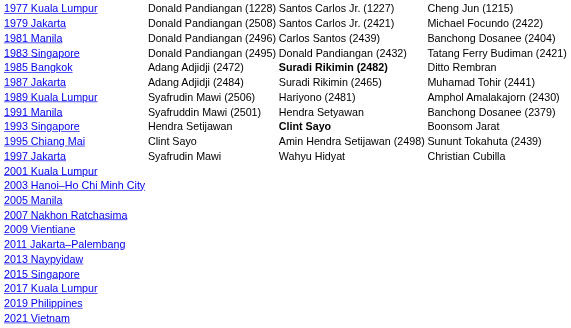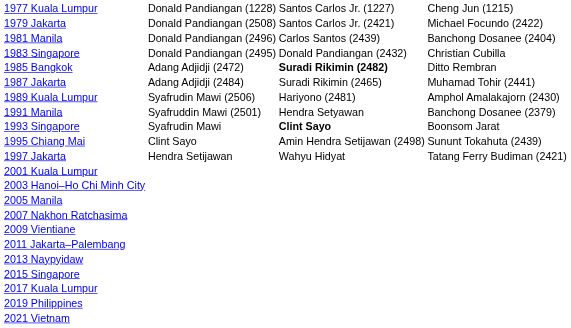1983 Singapore | column 4: Tatang Ferry Budiman (2421) -> Christian Cubilla
1993 Singapore | column 2: Hendra Setijawan -> Syafrudin Mawi
1997 Jakarta | column 2: Syafrudin Mawi -> Hendra Setijawan
1997 Jakarta | column 4: Christian Cubilla -> Tatang Ferry Budiman (2421)
